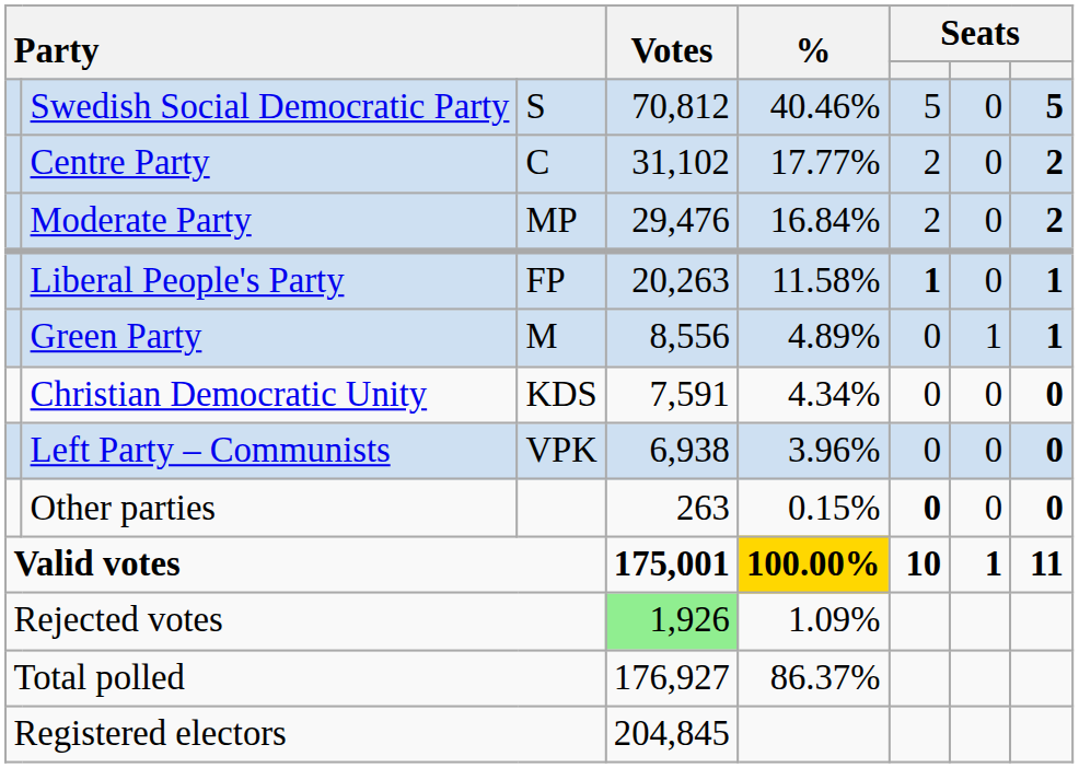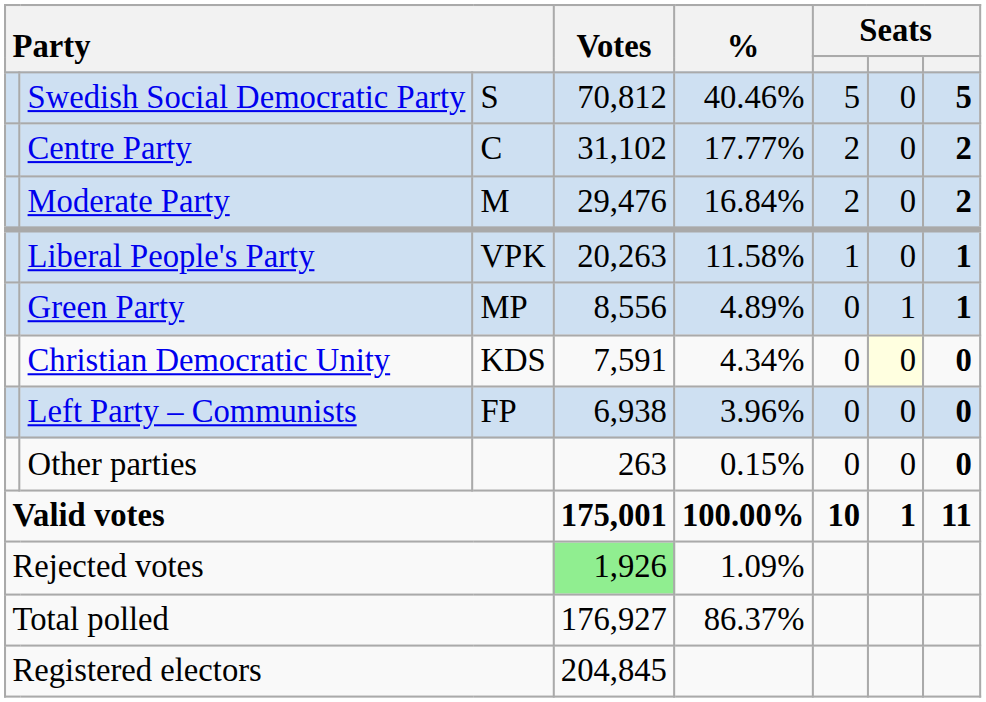Moderate Party | column 3: MP -> M
Liberal People's Party | column 3: FP -> VPK
Liberal People's Party | column 6: bold -> normal
Green Party | column 3: M -> MP
Christian Democratic Unity | column 7: no background -> lightyellow background
Left Party – Communists | column 3: VPK -> FP
Other parties | column 6: bold -> normal
Valid votes | %: gold background -> no background
